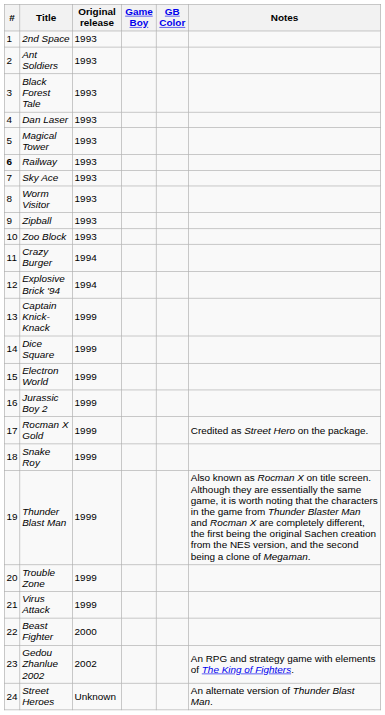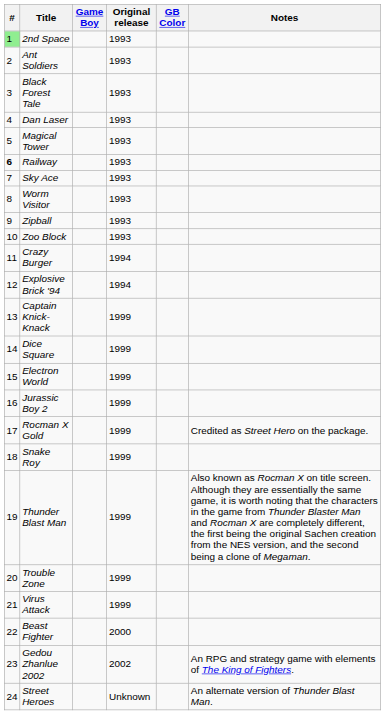columns swapped: Original release <-> Game Boy
2nd Space | #: no background -> lightgreen background
